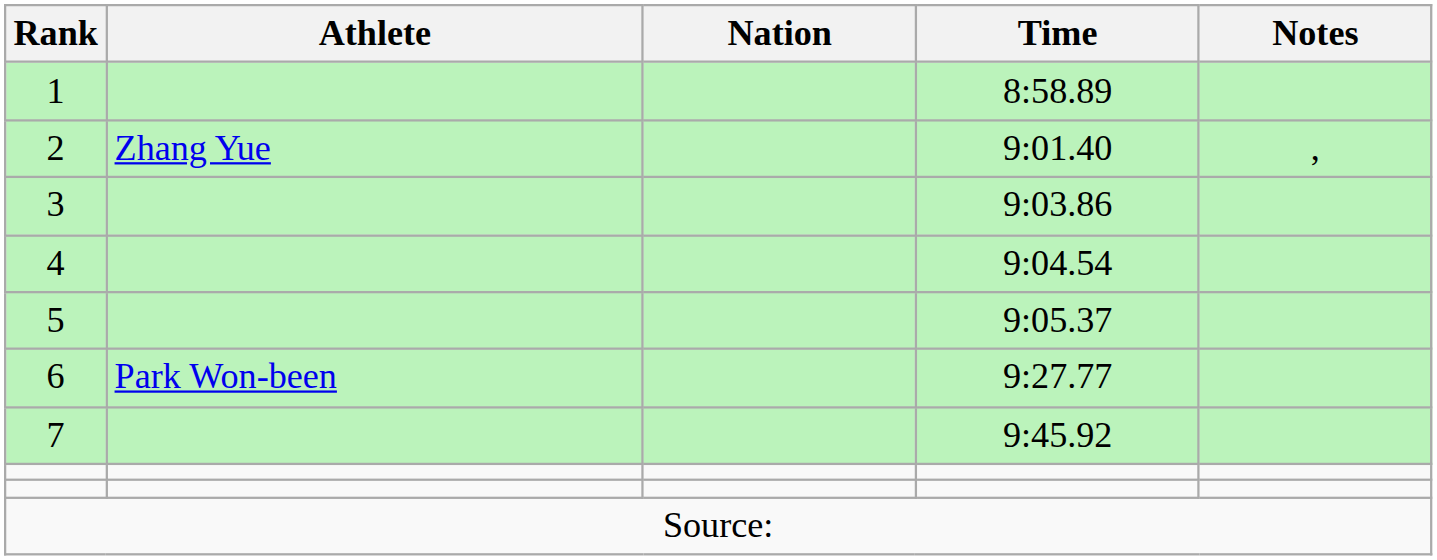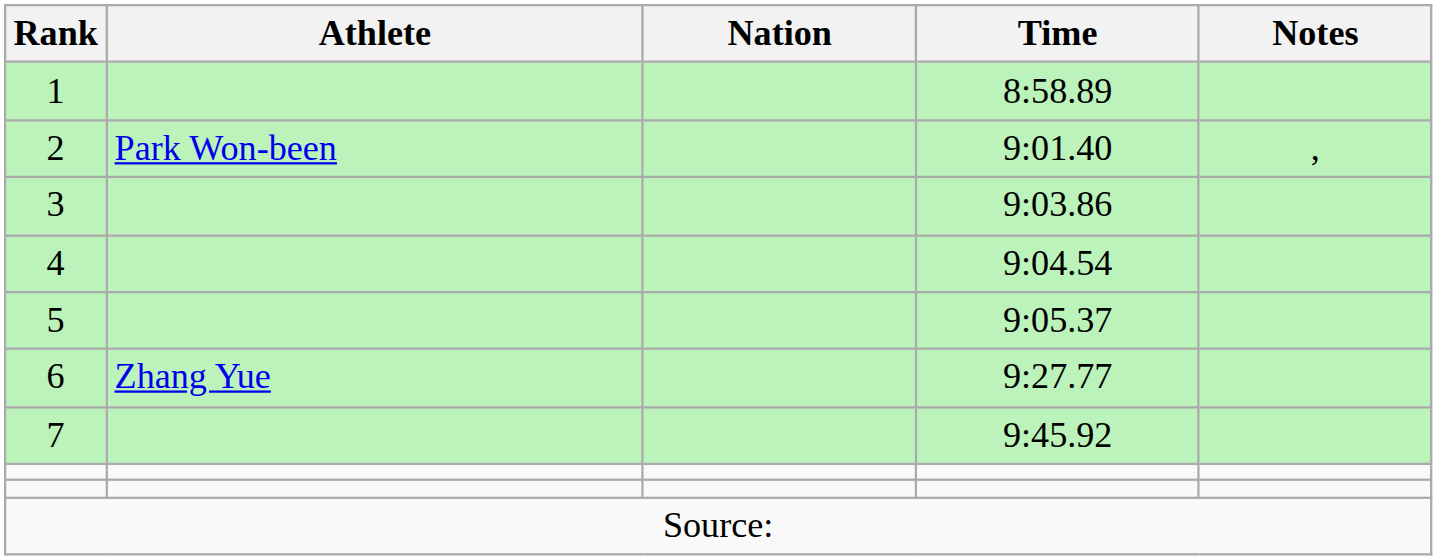2 | Athlete: Zhang Yue -> Park Won-been
6 | Athlete: Park Won-been -> Zhang Yue
